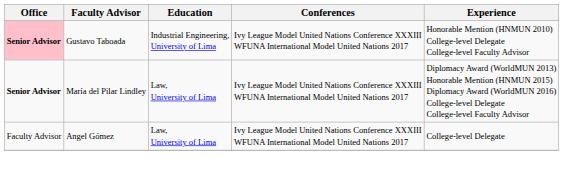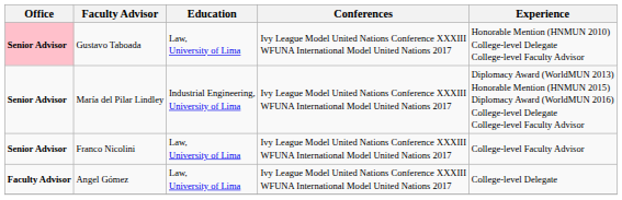Gustavo Taboada | Education: Industrial Engineering, University of Lima -> Law, University of Lima
María del Pilar Lindley | Education: Law, University of Lima -> Industrial Engineering, University of Lima
+ row: Senior Advisor | Franco Nicolini | Law, University of Lima | Ivy League Model United Nations Conference XXXIII WFUNA International Model United Nations 2017 | College-level Faculty Advisor
Angel Gómez | Office: normal -> bold
